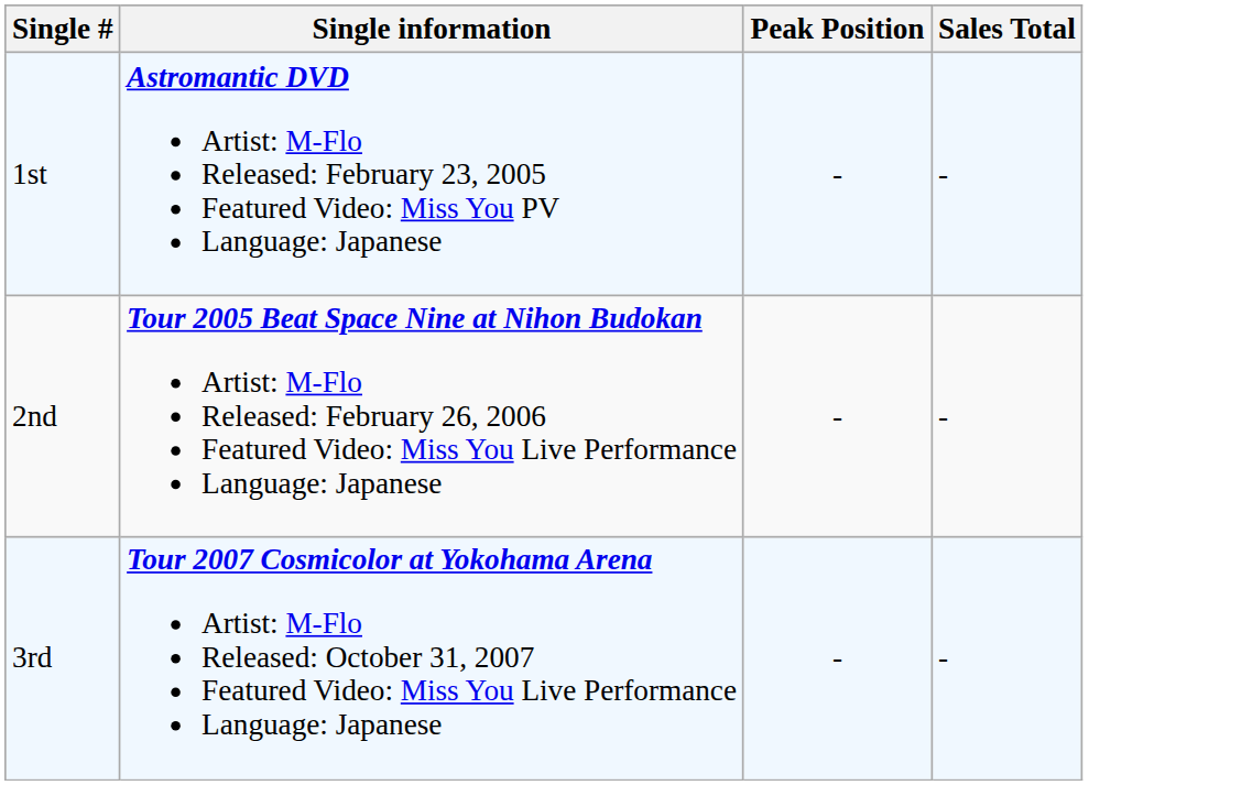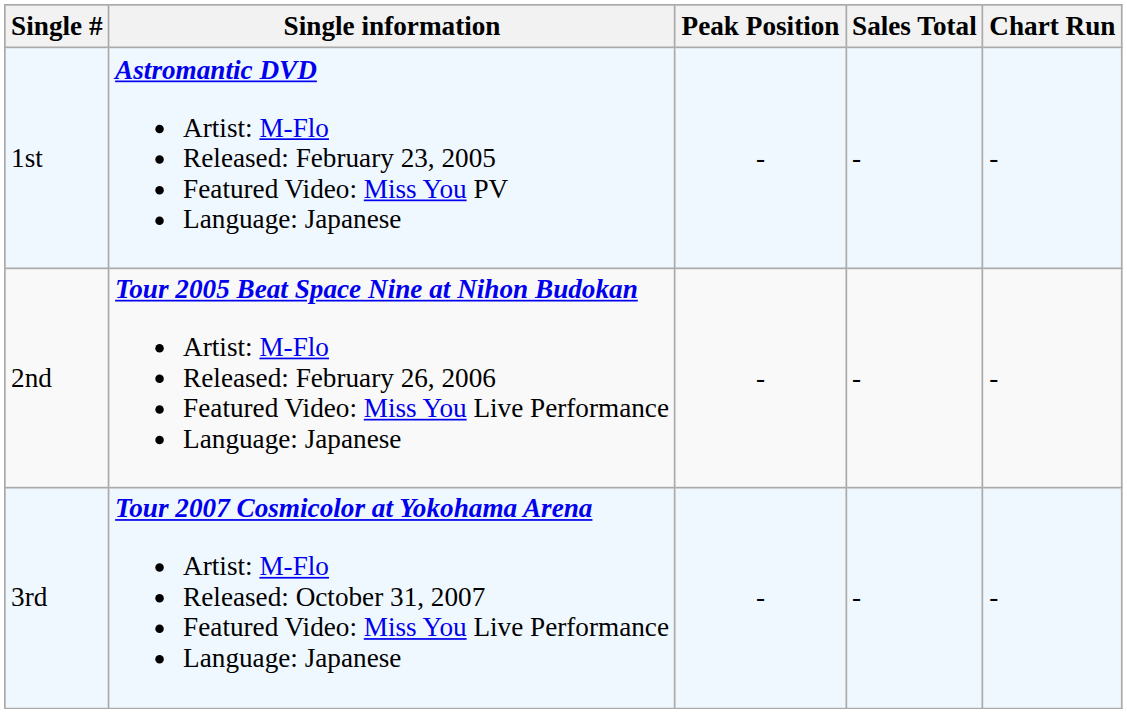+ column: Chart Run | - | - | -
